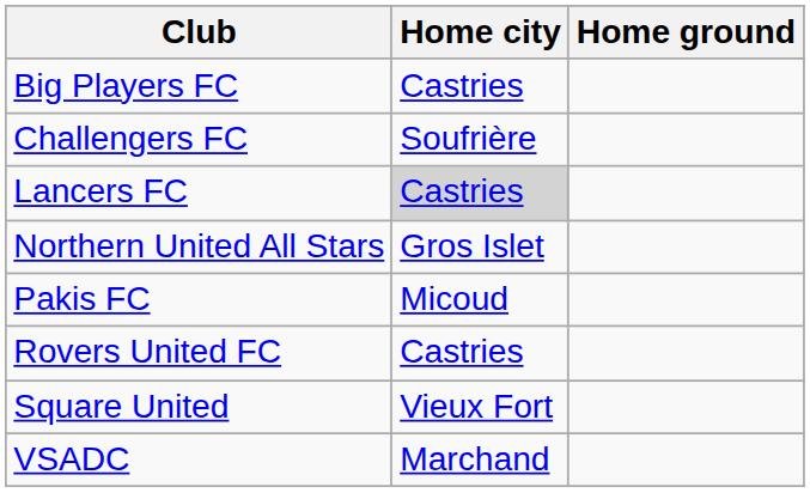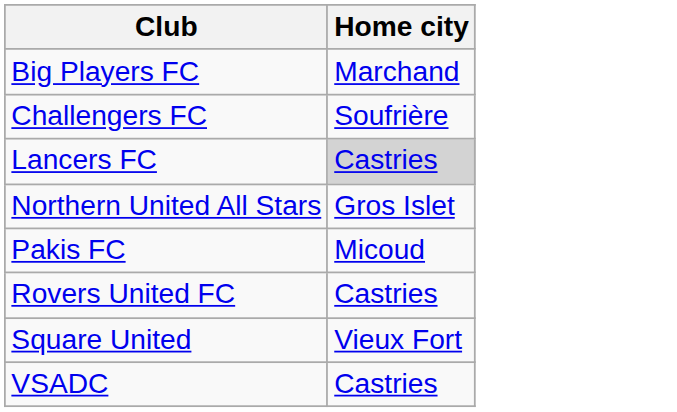- column: Home ground
Big Players FC | Home city: Castries -> Marchand
VSADC | Home city: Marchand -> Castries
